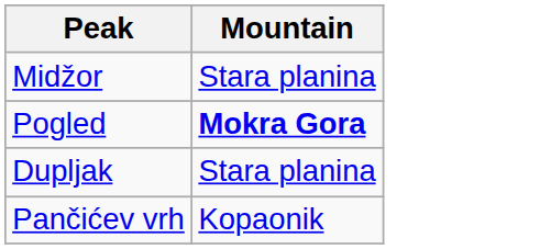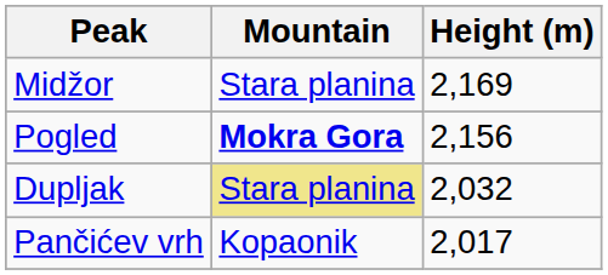+ column: Height (m) | 2,169 | 2,156 | 2,032 | 2,017
Dupljak | Mountain: no background -> khaki background
